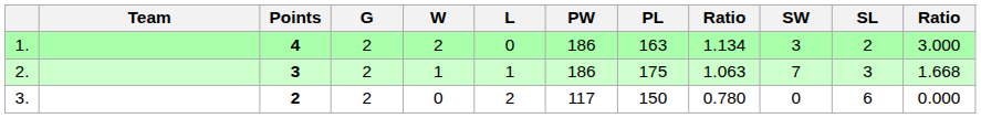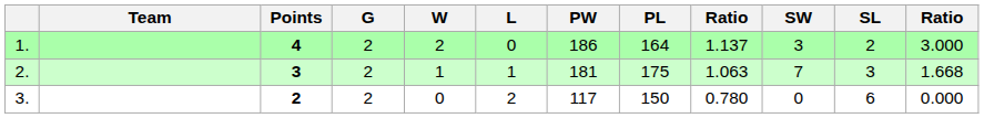1. | PL: 163 -> 164
1. | column 9: 1.134 -> 1.137
2. | PW: 186 -> 181
